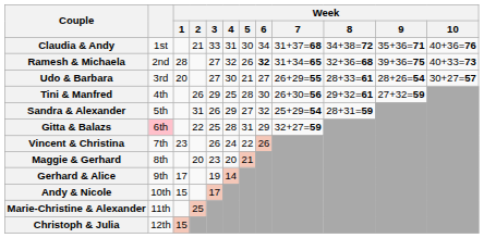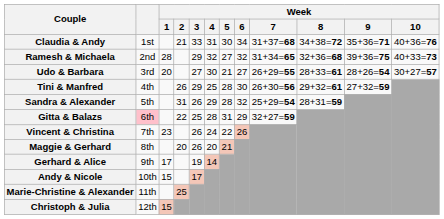Ramesh & Michaela | Week / 3: 27 -> 29
Ramesh & Michaela | Week / 5: 26 -> 27
Ramesh & Michaela | Week / 6: bold -> normal
Sandra & Alexander | Week / 5: 27 -> 28
Maggie & Gerhard | Week / 3: 23 -> 26
